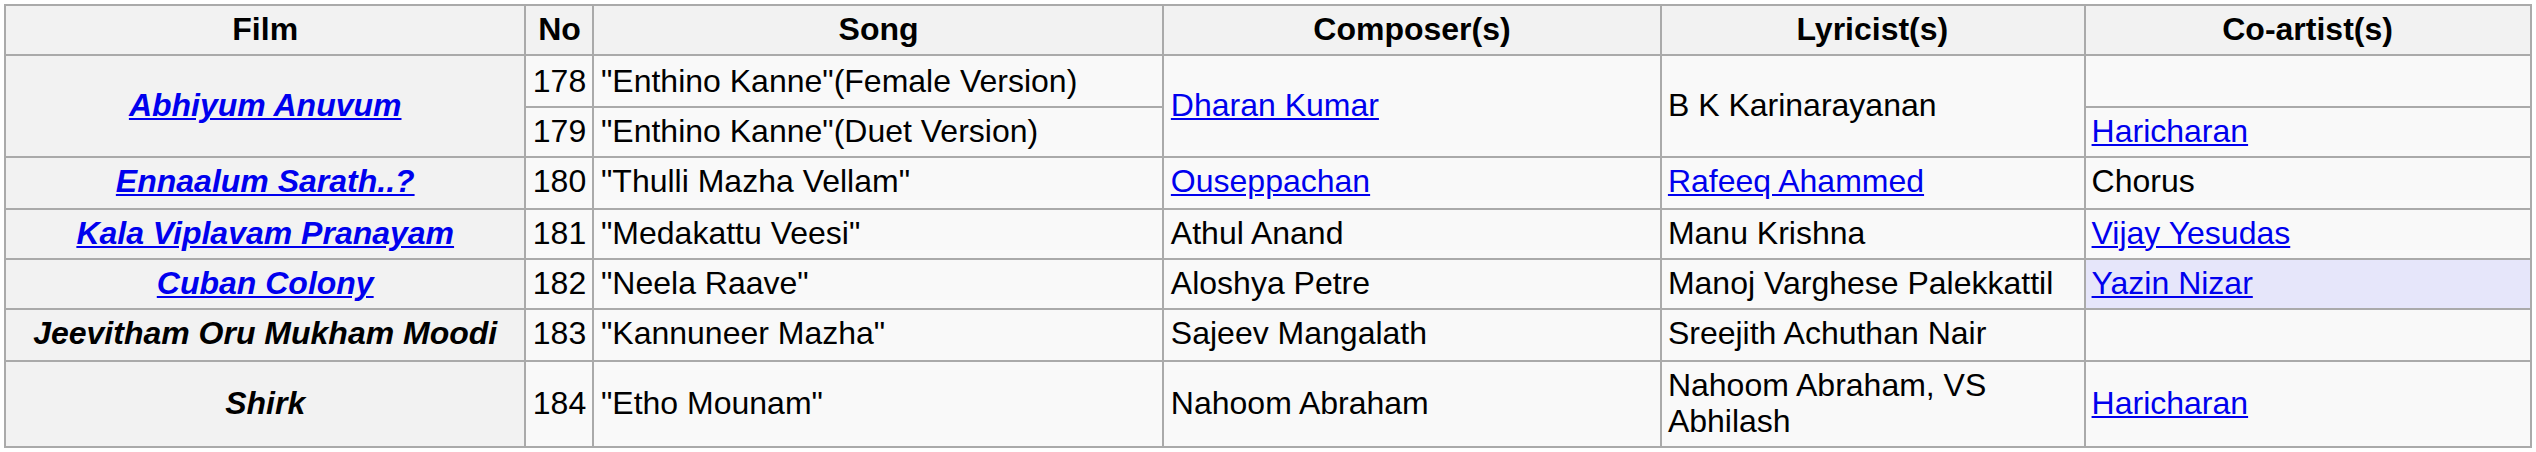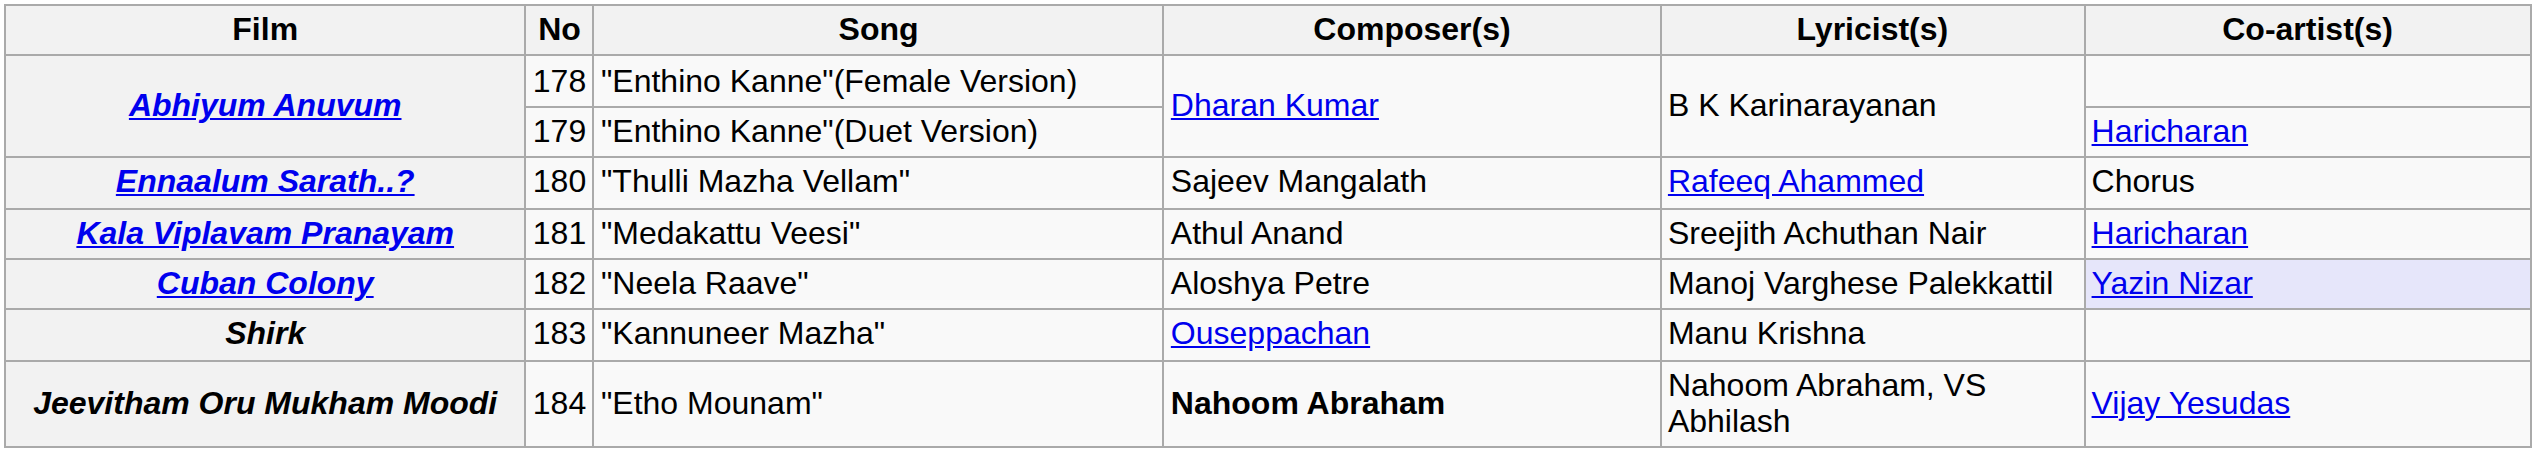"Thulli Mazha Vellam" | Composer(s): Ouseppachan -> Sajeev Mangalath
"Medakattu Veesi" | Lyricist(s): Manu Krishna -> Sreejith Achuthan Nair
"Medakattu Veesi" | Co-artist(s): Vijay Yesudas -> Haricharan
"Kannuneer Mazha" | Film: Jeevitham Oru Mukham Moodi -> Shirk
"Kannuneer Mazha" | Composer(s): Sajeev Mangalath -> Ouseppachan
"Kannuneer Mazha" | Lyricist(s): Sreejith Achuthan Nair -> Manu Krishna
"Etho Mounam" | Film: Shirk -> Jeevitham Oru Mukham Moodi
"Etho Mounam" | Composer(s): normal -> bold
"Etho Mounam" | Co-artist(s): Haricharan -> Vijay Yesudas
